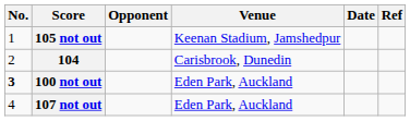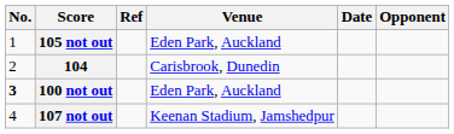columns swapped: Opponent <-> Ref
105 not out | Venue: Keenan Stadium, Jamshedpur -> Eden Park, Auckland
107 not out | Venue: Eden Park, Auckland -> Keenan Stadium, Jamshedpur
